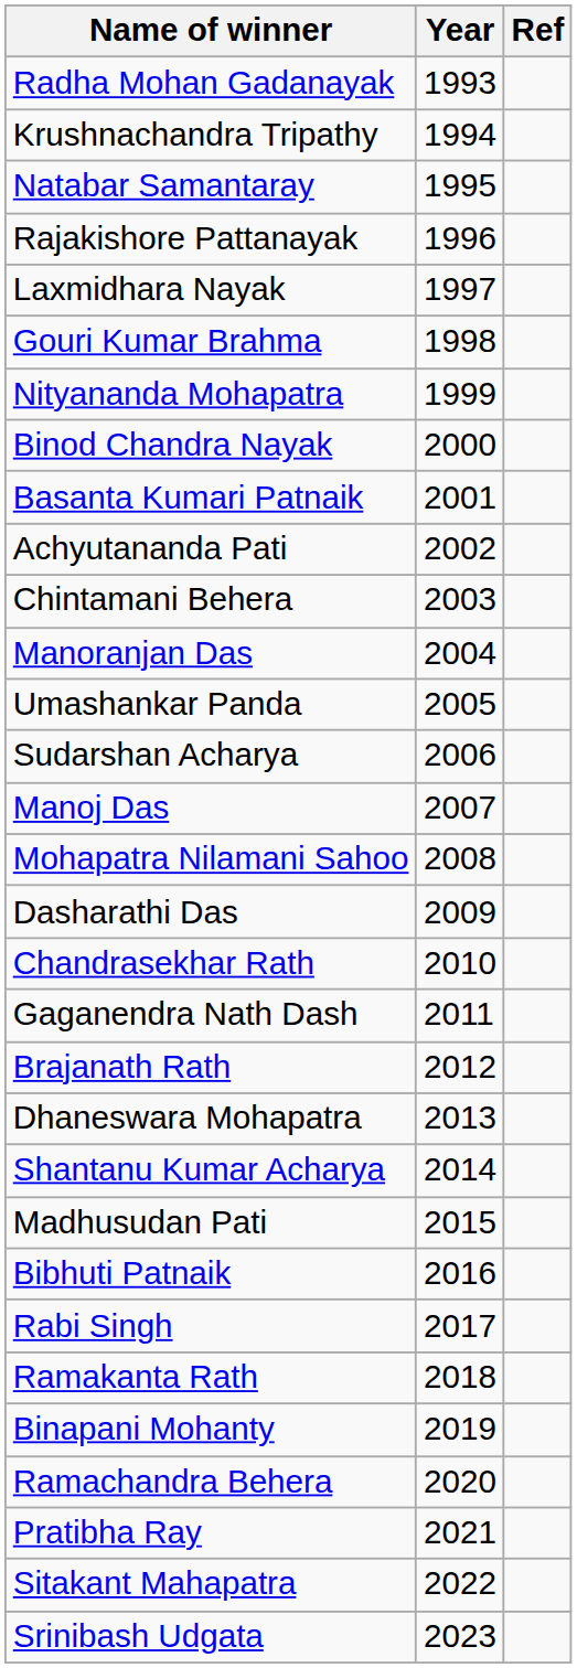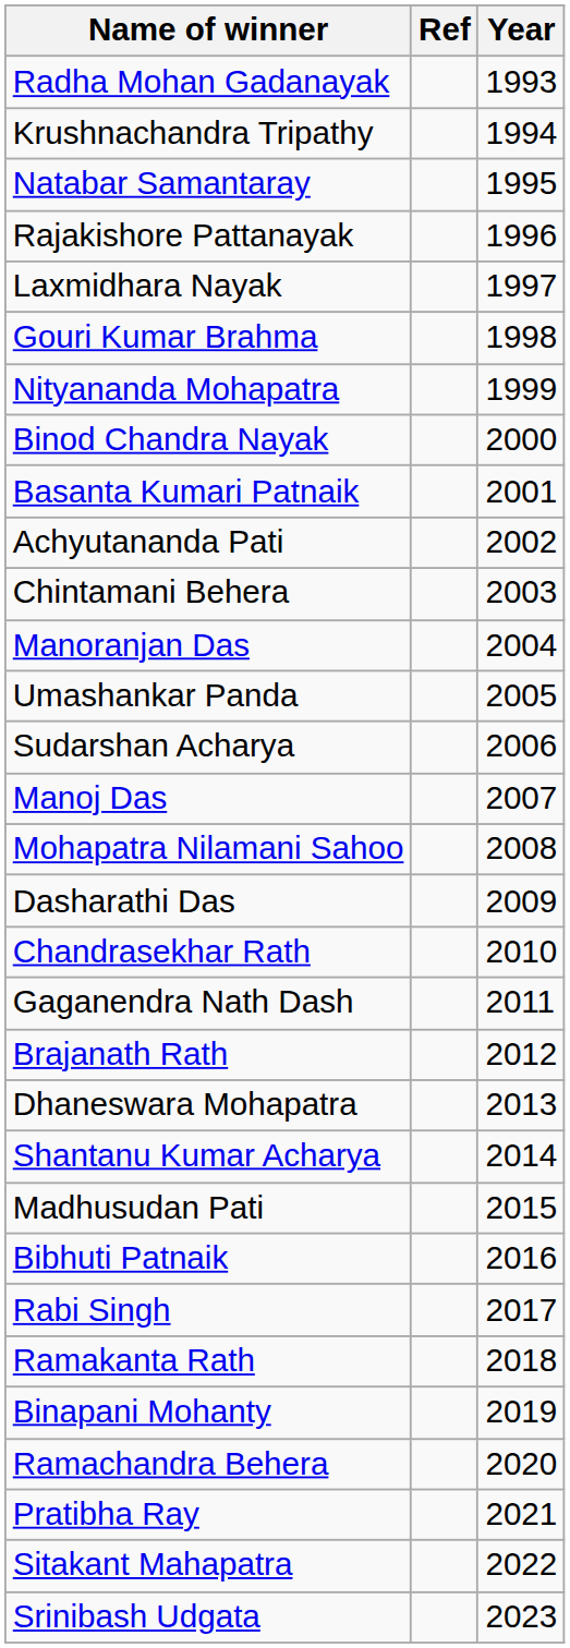columns swapped: Year <-> Ref
